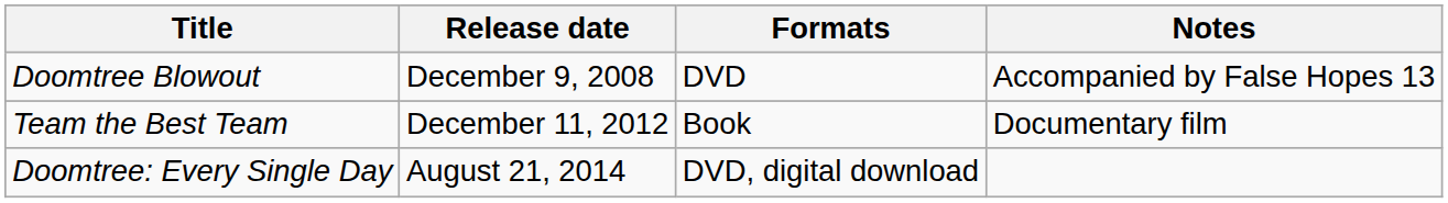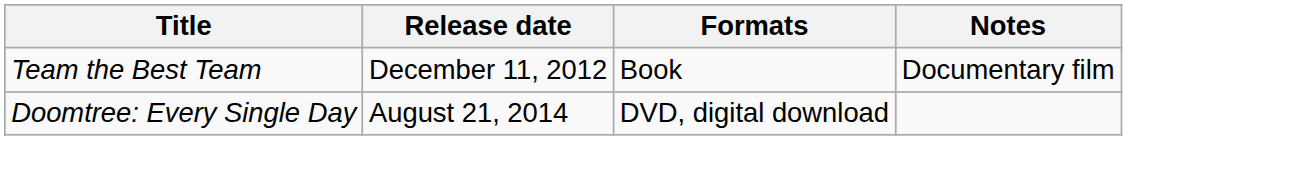- row: Doomtree Blowout | December 9, 2008 | DVD | Accompanied by False Hopes 13
